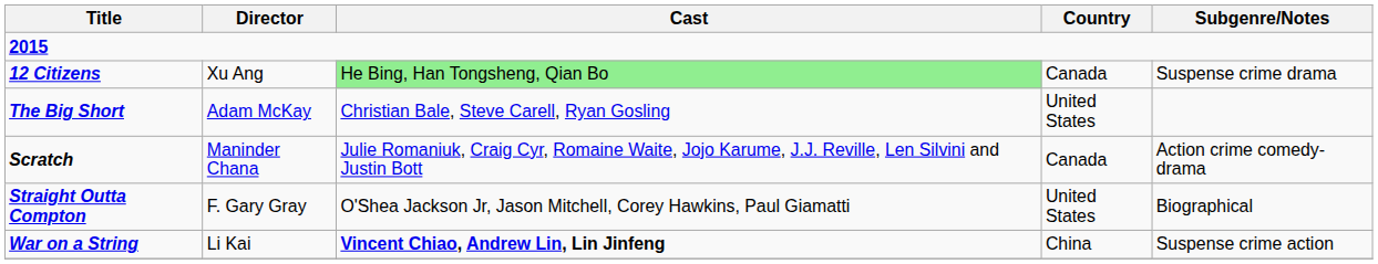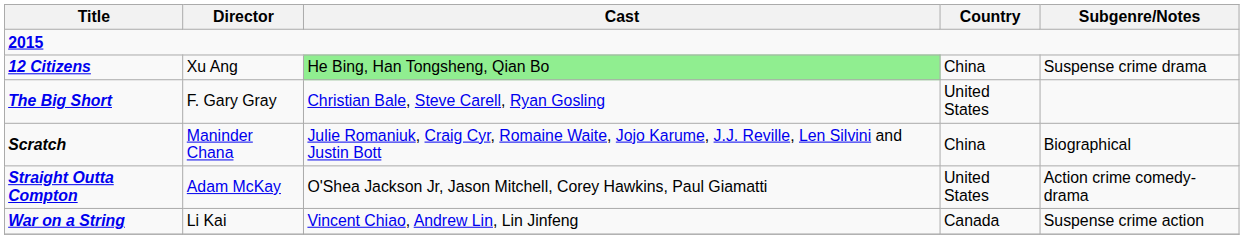12 Citizens | Country: Canada -> China
The Big Short | Director: Adam McKay -> F. Gary Gray
Scratch | Country: Canada -> China
Scratch | Subgenre/Notes: Action crime comedy-drama -> Biographical
Straight Outta Compton | Director: F. Gary Gray -> Adam McKay
Straight Outta Compton | Subgenre/Notes: Biographical -> Action crime comedy-drama
War on a String | Cast: bold -> normal
War on a String | Country: China -> Canada
